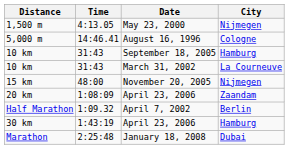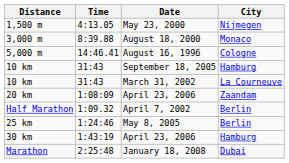+ row: 3,000 m | 8:39.88 | August 18, 2000 | Monaco
- row: 15 km | 48:00 | November 20, 2005 | Nijmegen
+ row: 25 km | 1:24:46 | May 8, 2005 | Berlin
